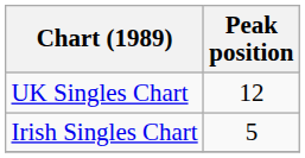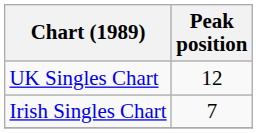Irish Singles Chart | Peak position: 5 -> 7
